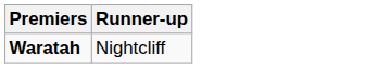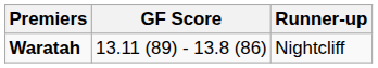+ column: GF Score | 13.11 (89) - 13.8 (86)
